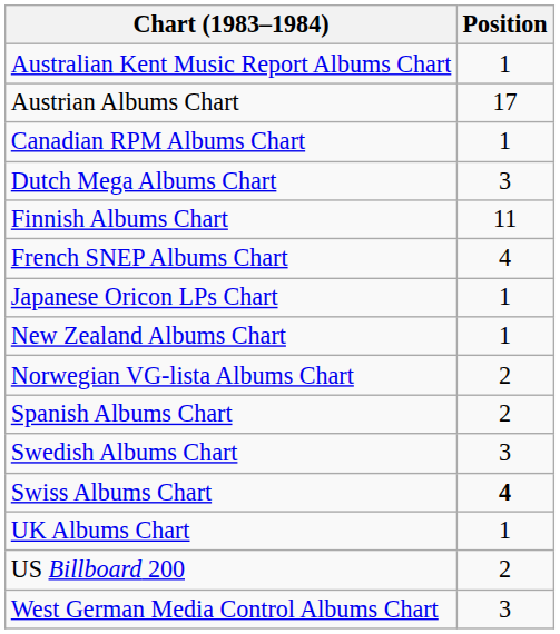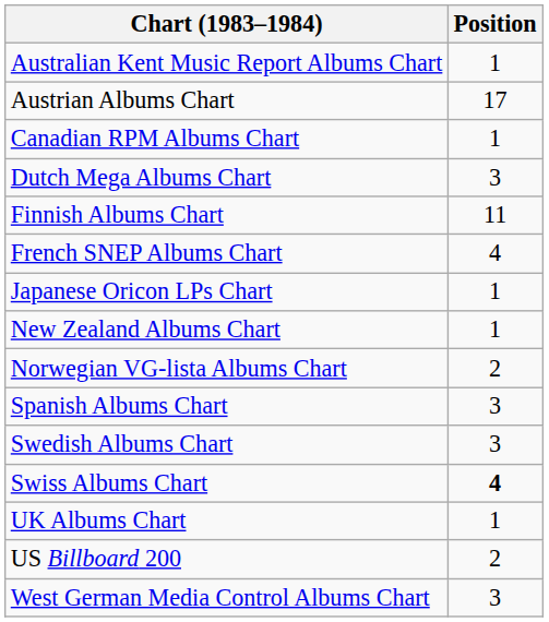Spanish Albums Chart | Position: 2 -> 3
